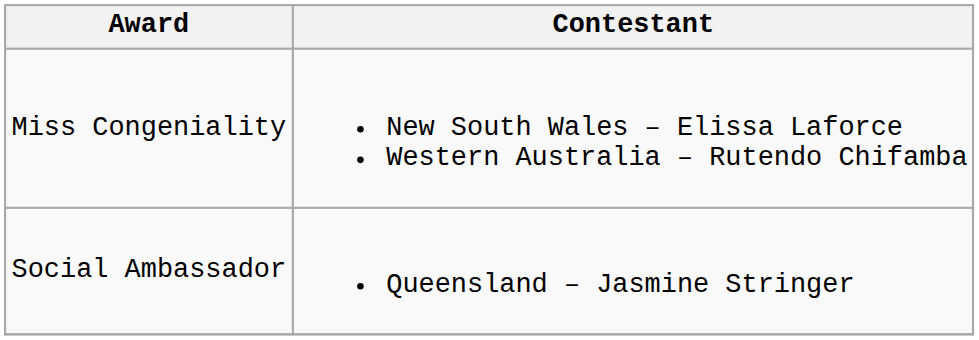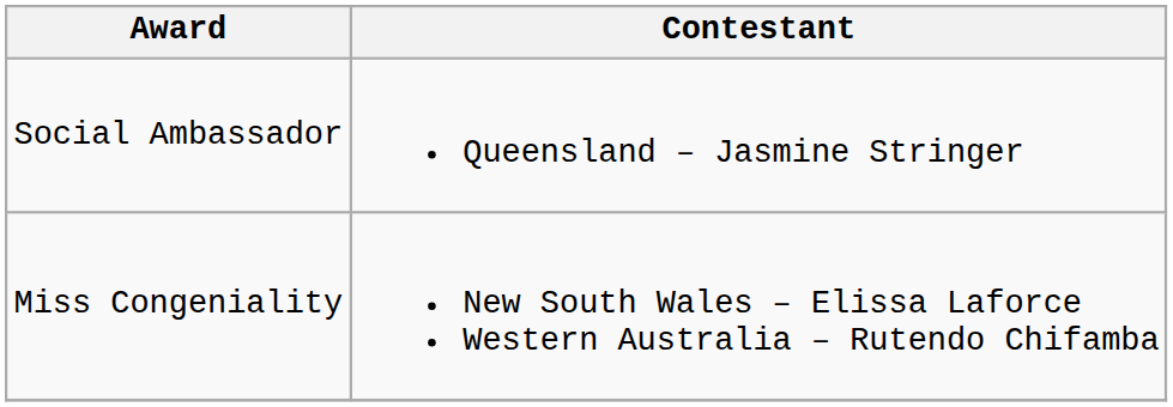rows swapped: Miss Congeniality <-> Social Ambassador
